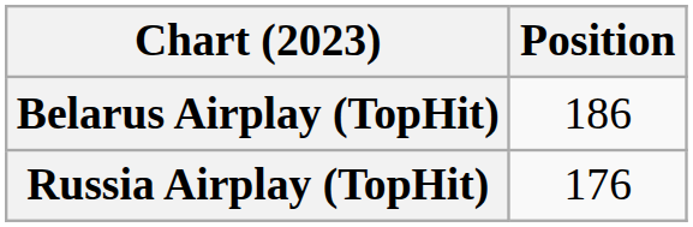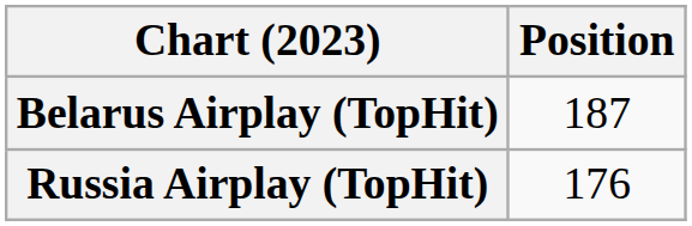Belarus Airplay (TopHit) | Position: 186 -> 187
